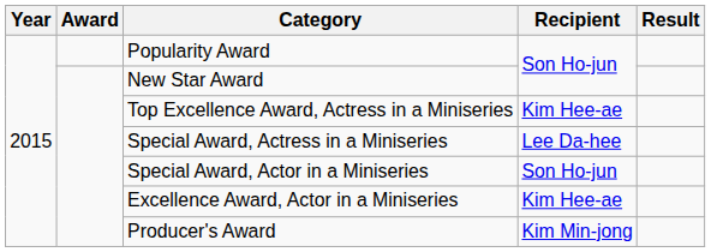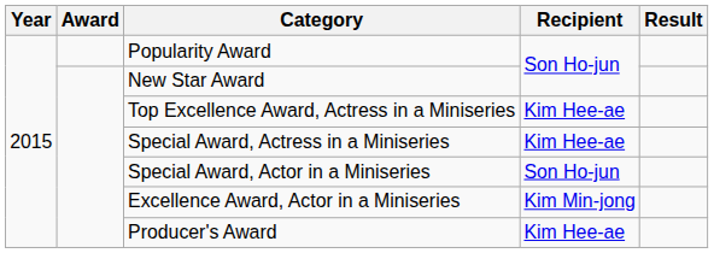Special Award, Actress in a Miniseries | Recipient: Lee Da-hee -> Kim Hee-ae
Excellence Award, Actor in a Miniseries | Recipient: Kim Hee-ae -> Kim Min-jong
Producer's Award | Recipient: Kim Min-jong -> Kim Hee-ae
